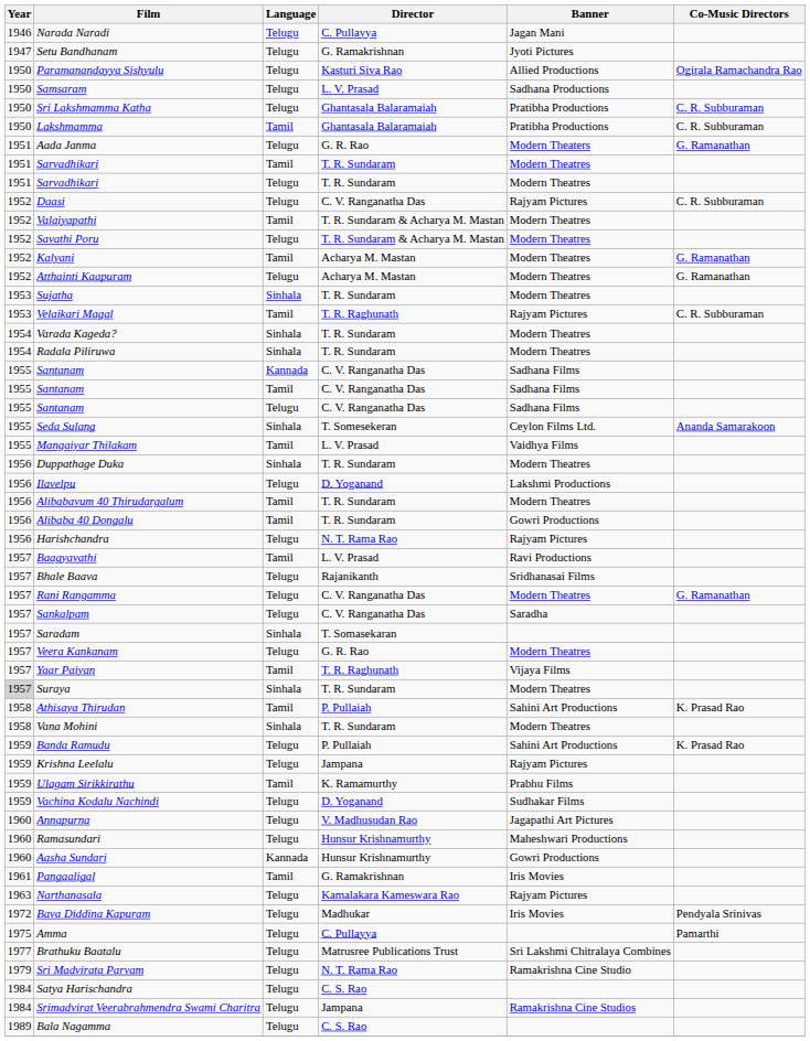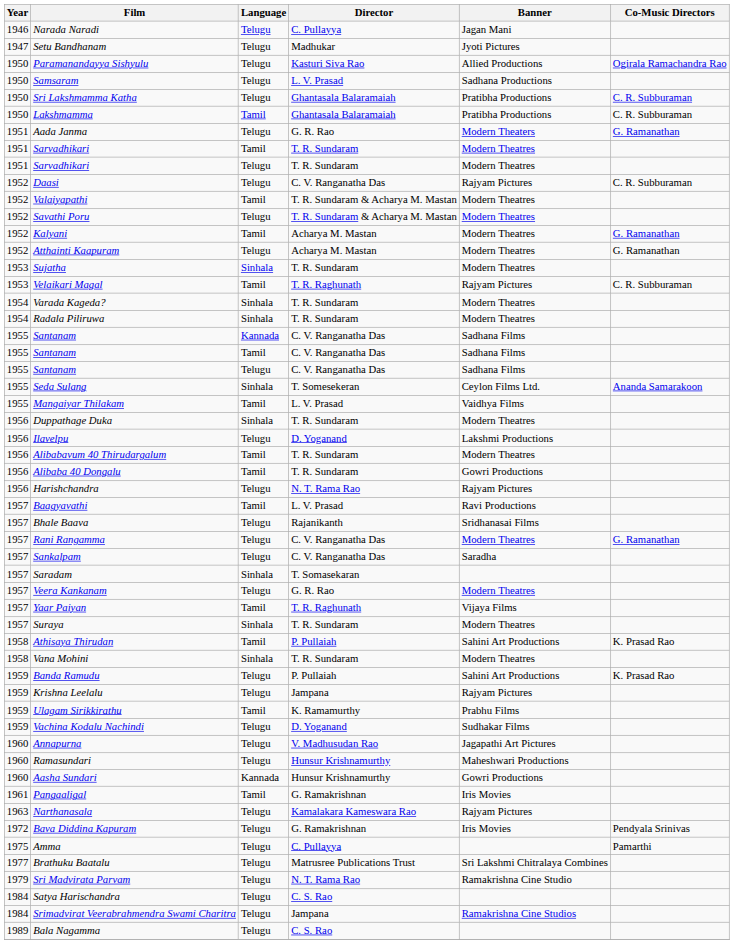Setu Bandhanam | Director: G. Ramakrishnan -> Madhukar
Suraya | Year: lightgrey background -> no background
Bava Diddina Kapuram | Director: Madhukar -> G. Ramakrishnan
